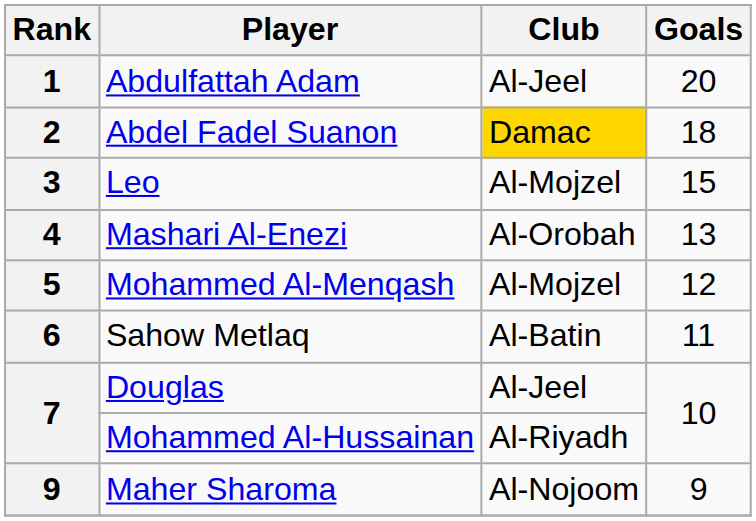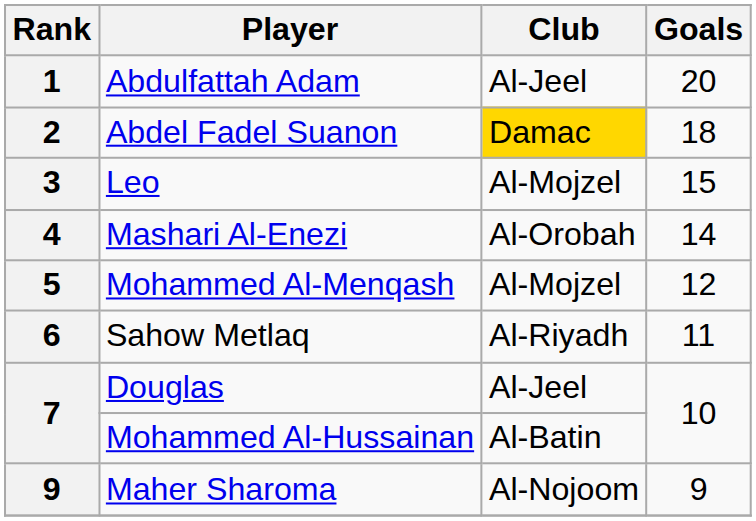Mashari Al-Enezi | Goals: 13 -> 14
Sahow Metlaq | Club: Al-Batin -> Al-Riyadh
Mohammed Al-Hussainan | Club: Al-Riyadh -> Al-Batin
